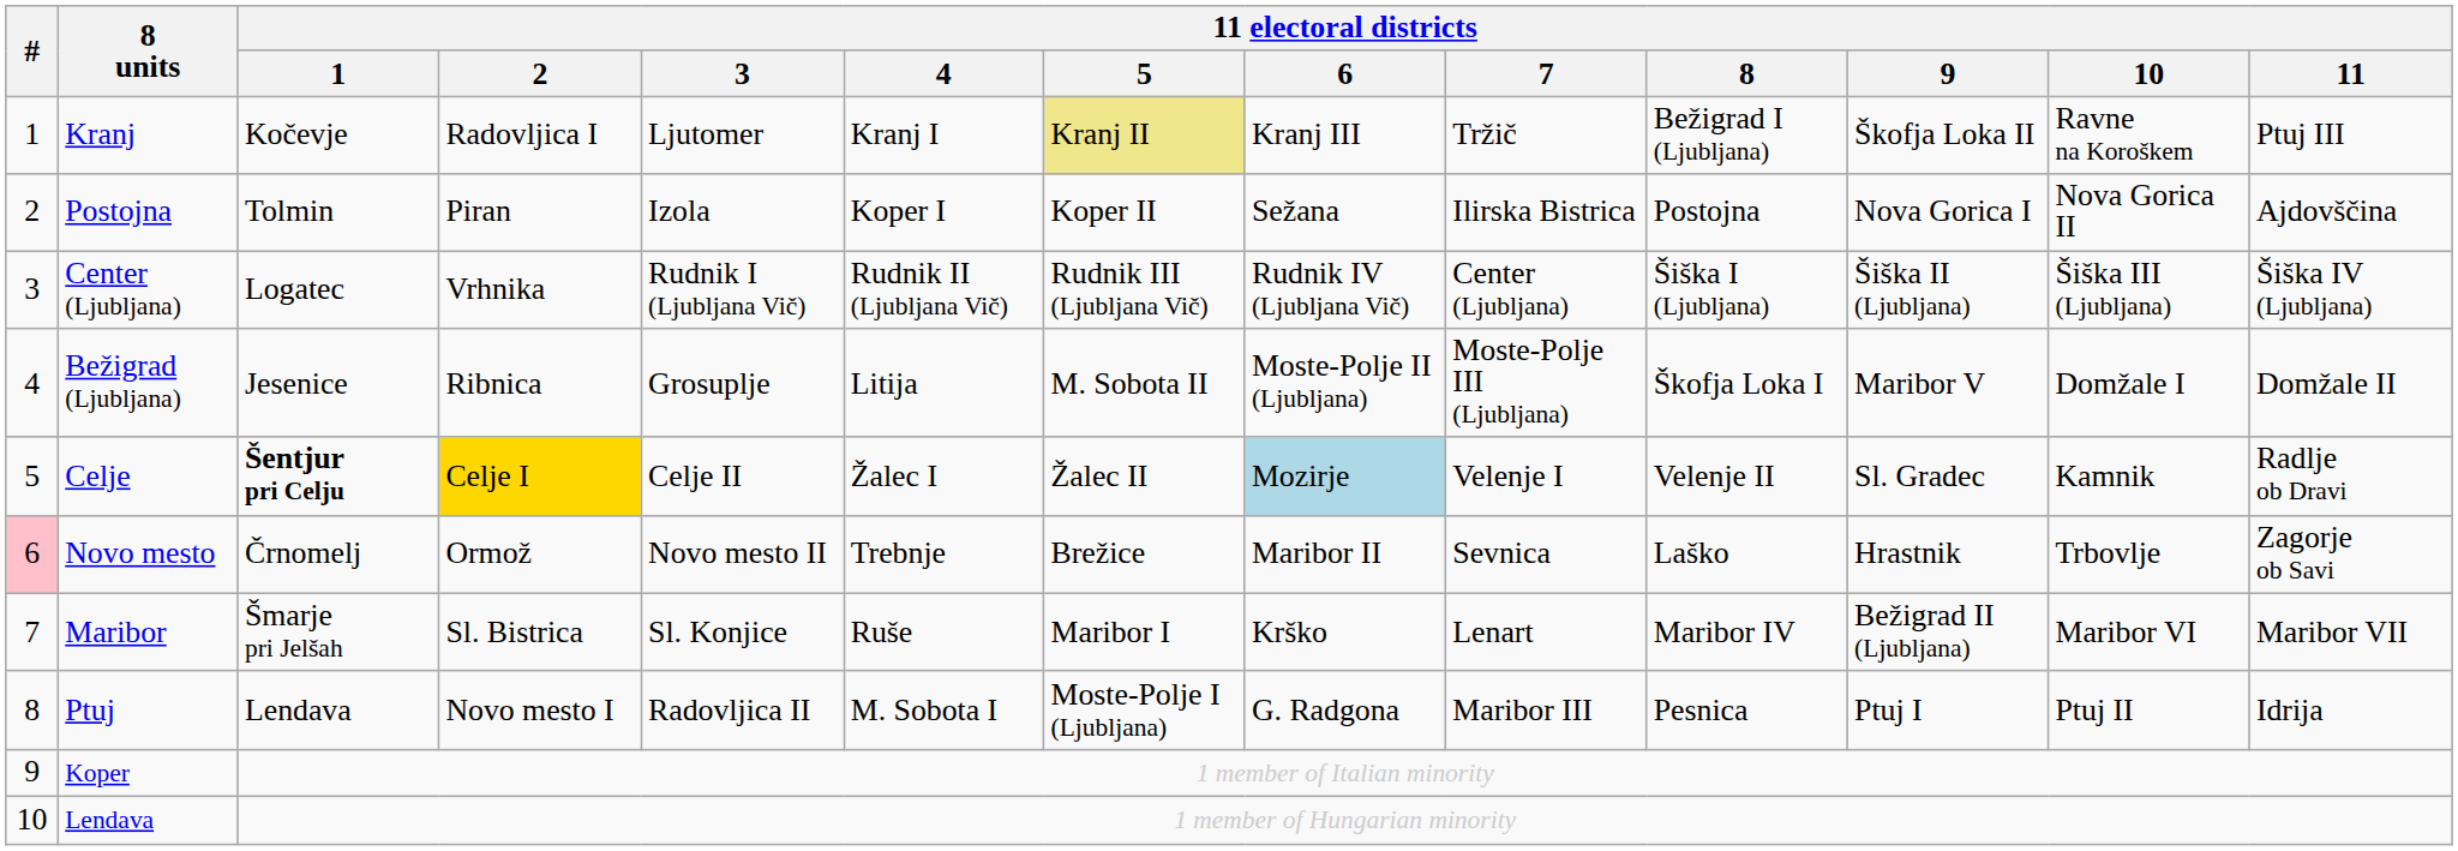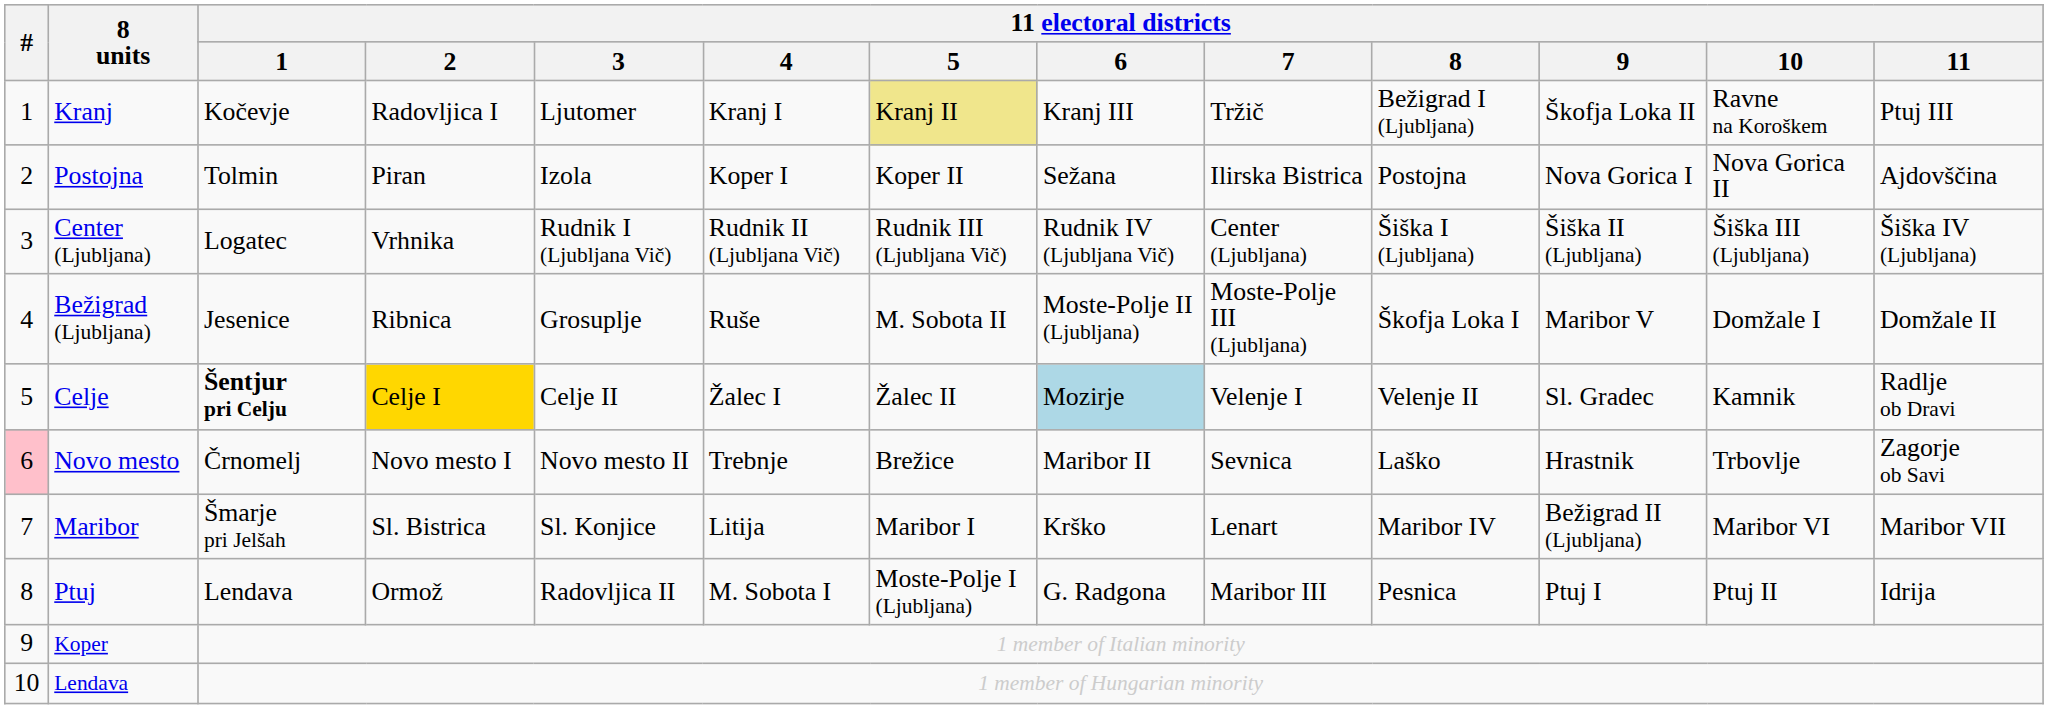Bežigrad (Ljubljana) | 11 electoral districts / 4: Litija -> Ruše
Novo mesto | 11 electoral districts / 2: Ormož -> Novo mesto I
Maribor | 11 electoral districts / 4: Ruše -> Litija
Ptuj | 11 electoral districts / 2: Novo mesto I -> Ormož
